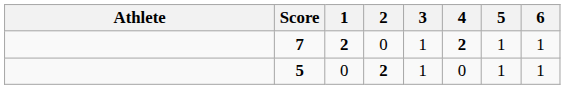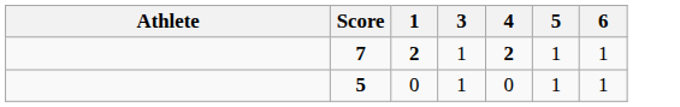- column: 2 | 0 | 2
